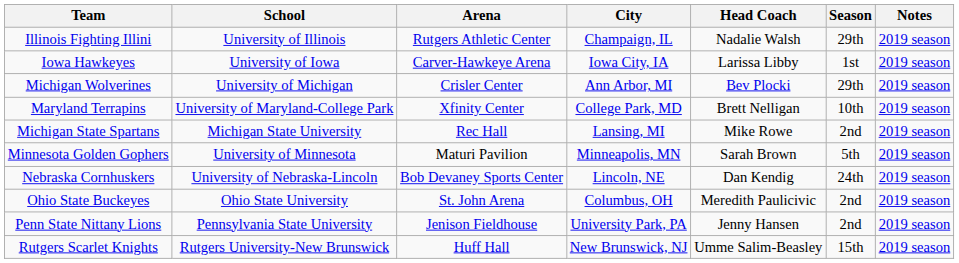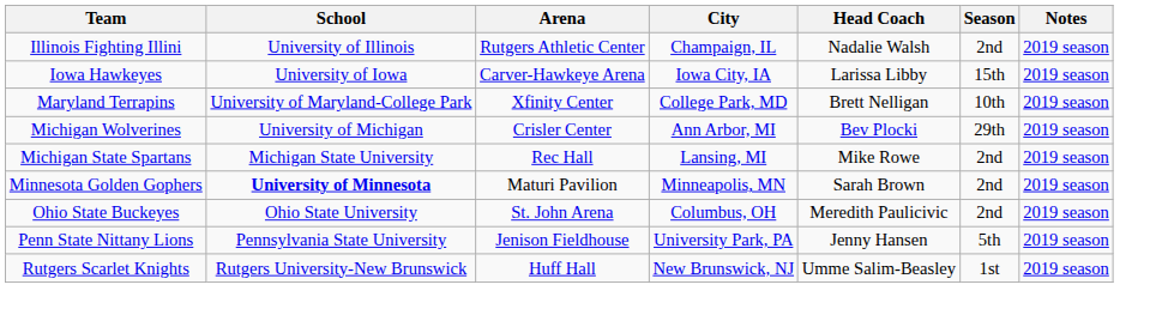Illinois Fighting Illini | Season: 29th -> 2nd
Iowa Hawkeyes | Season: 1st -> 15th
rows swapped: Maryland Terrapins <-> Michigan Wolverines
Minnesota Golden Gophers | School: normal -> bold
Minnesota Golden Gophers | Season: 5th -> 2nd
- row: Nebraska Cornhuskers | University of Nebraska-Lincoln | Bob Devaney Sports Center | Lincoln, NE | Dan Kendig | 24th | 2019 season
Penn State Nittany Lions | Season: 2nd -> 5th
Rutgers Scarlet Knights | Season: 15th -> 1st
